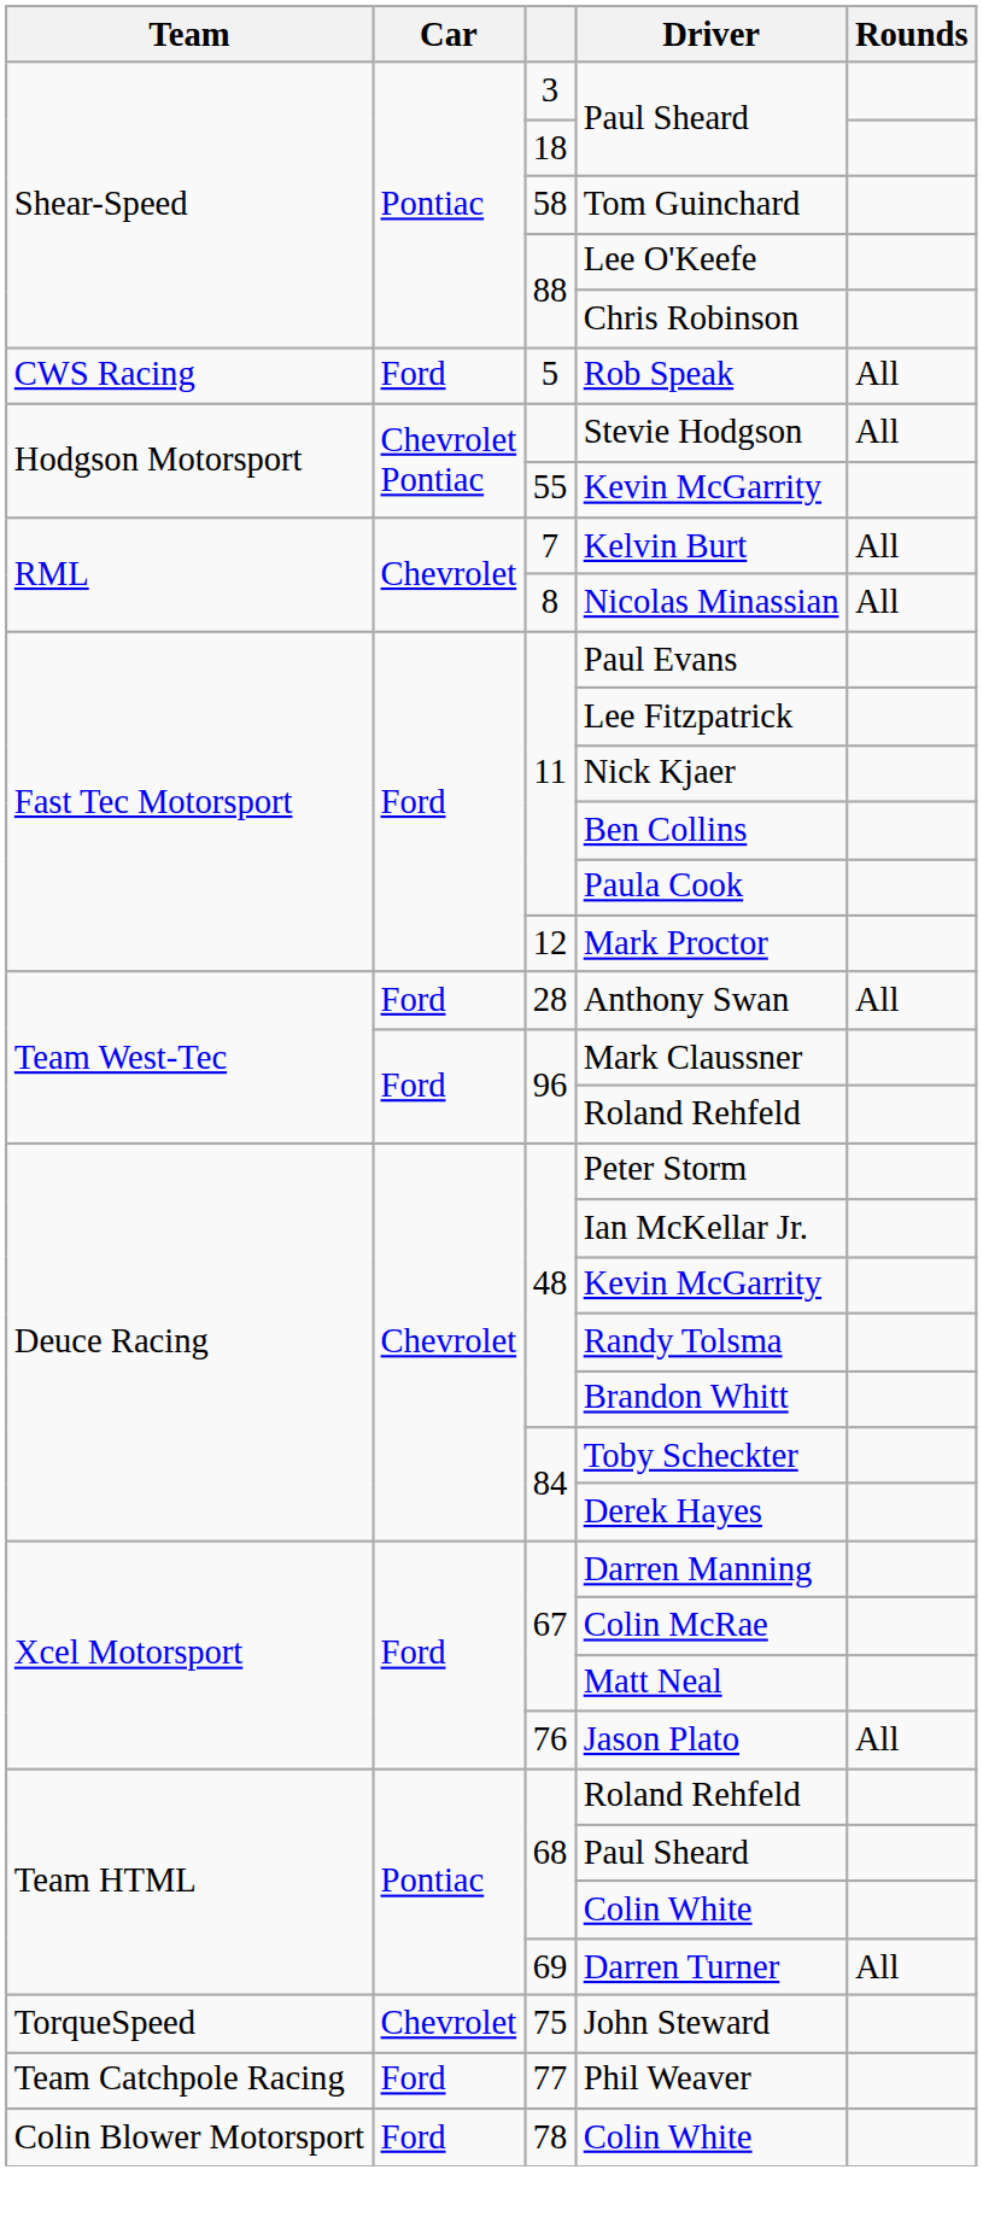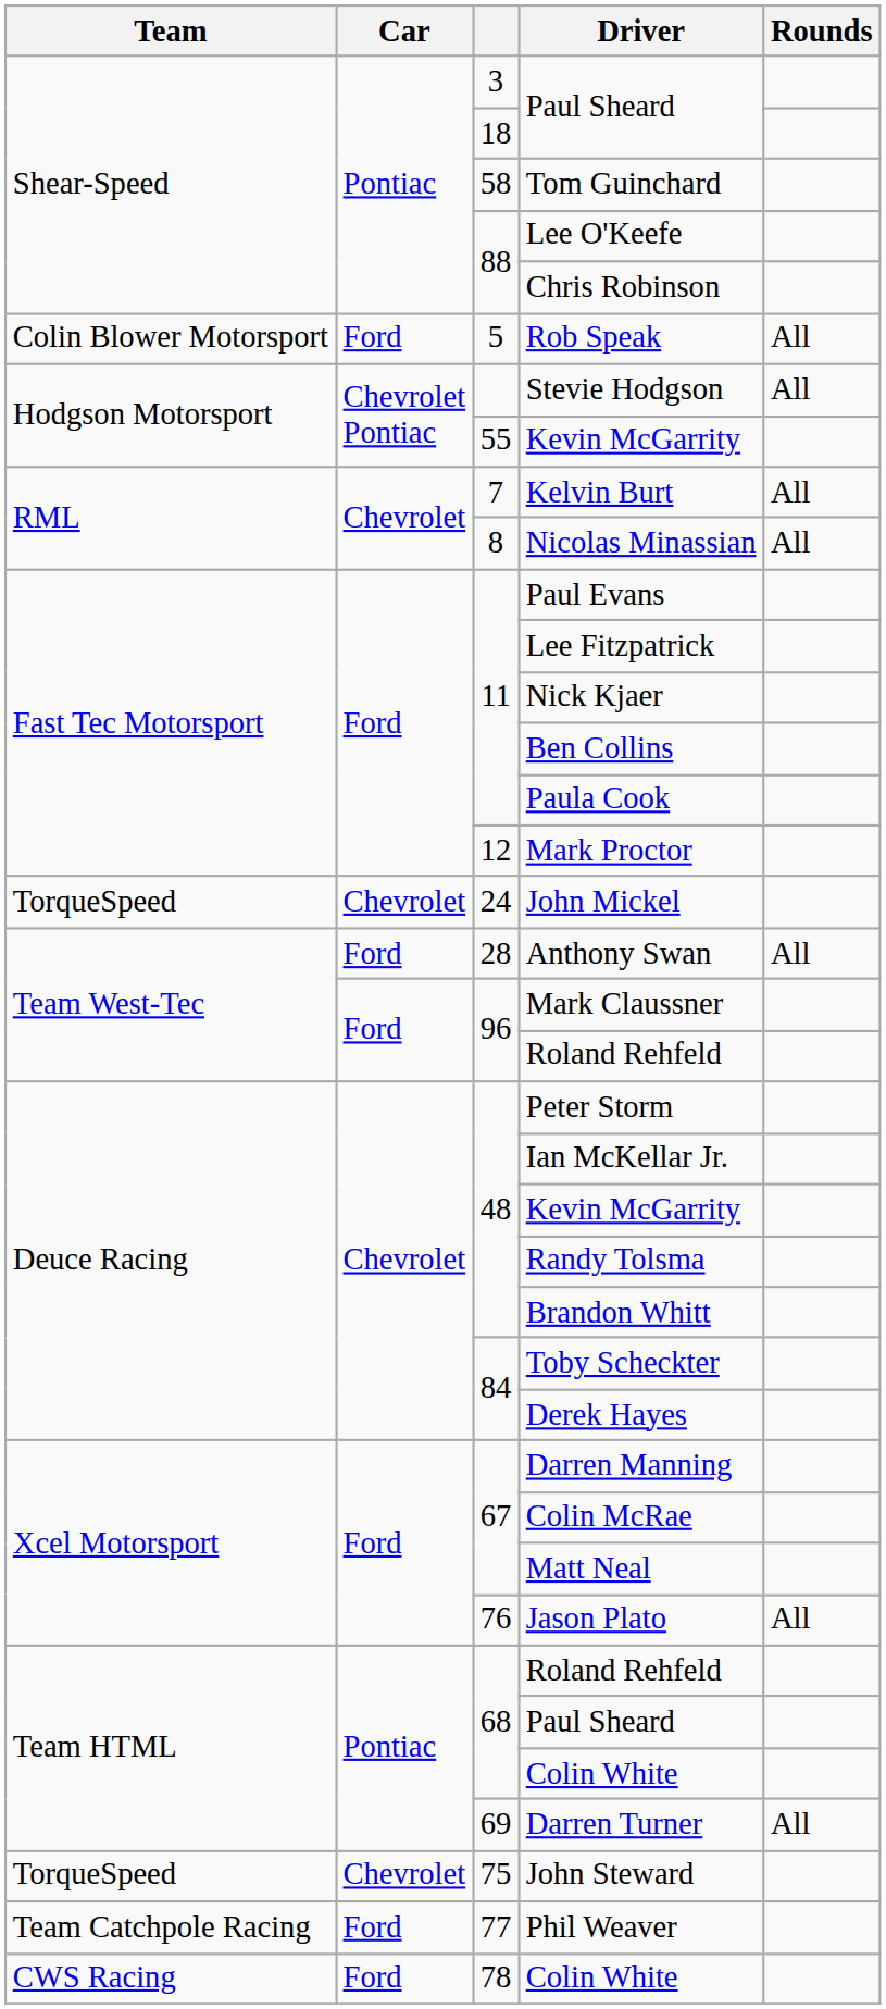Rob Speak | Team: CWS Racing -> Colin Blower Motorsport
+ row: TorqueSpeed | Chevrolet | 24 | John Mickel
78 / Colin White | Team: Colin Blower Motorsport -> CWS Racing
